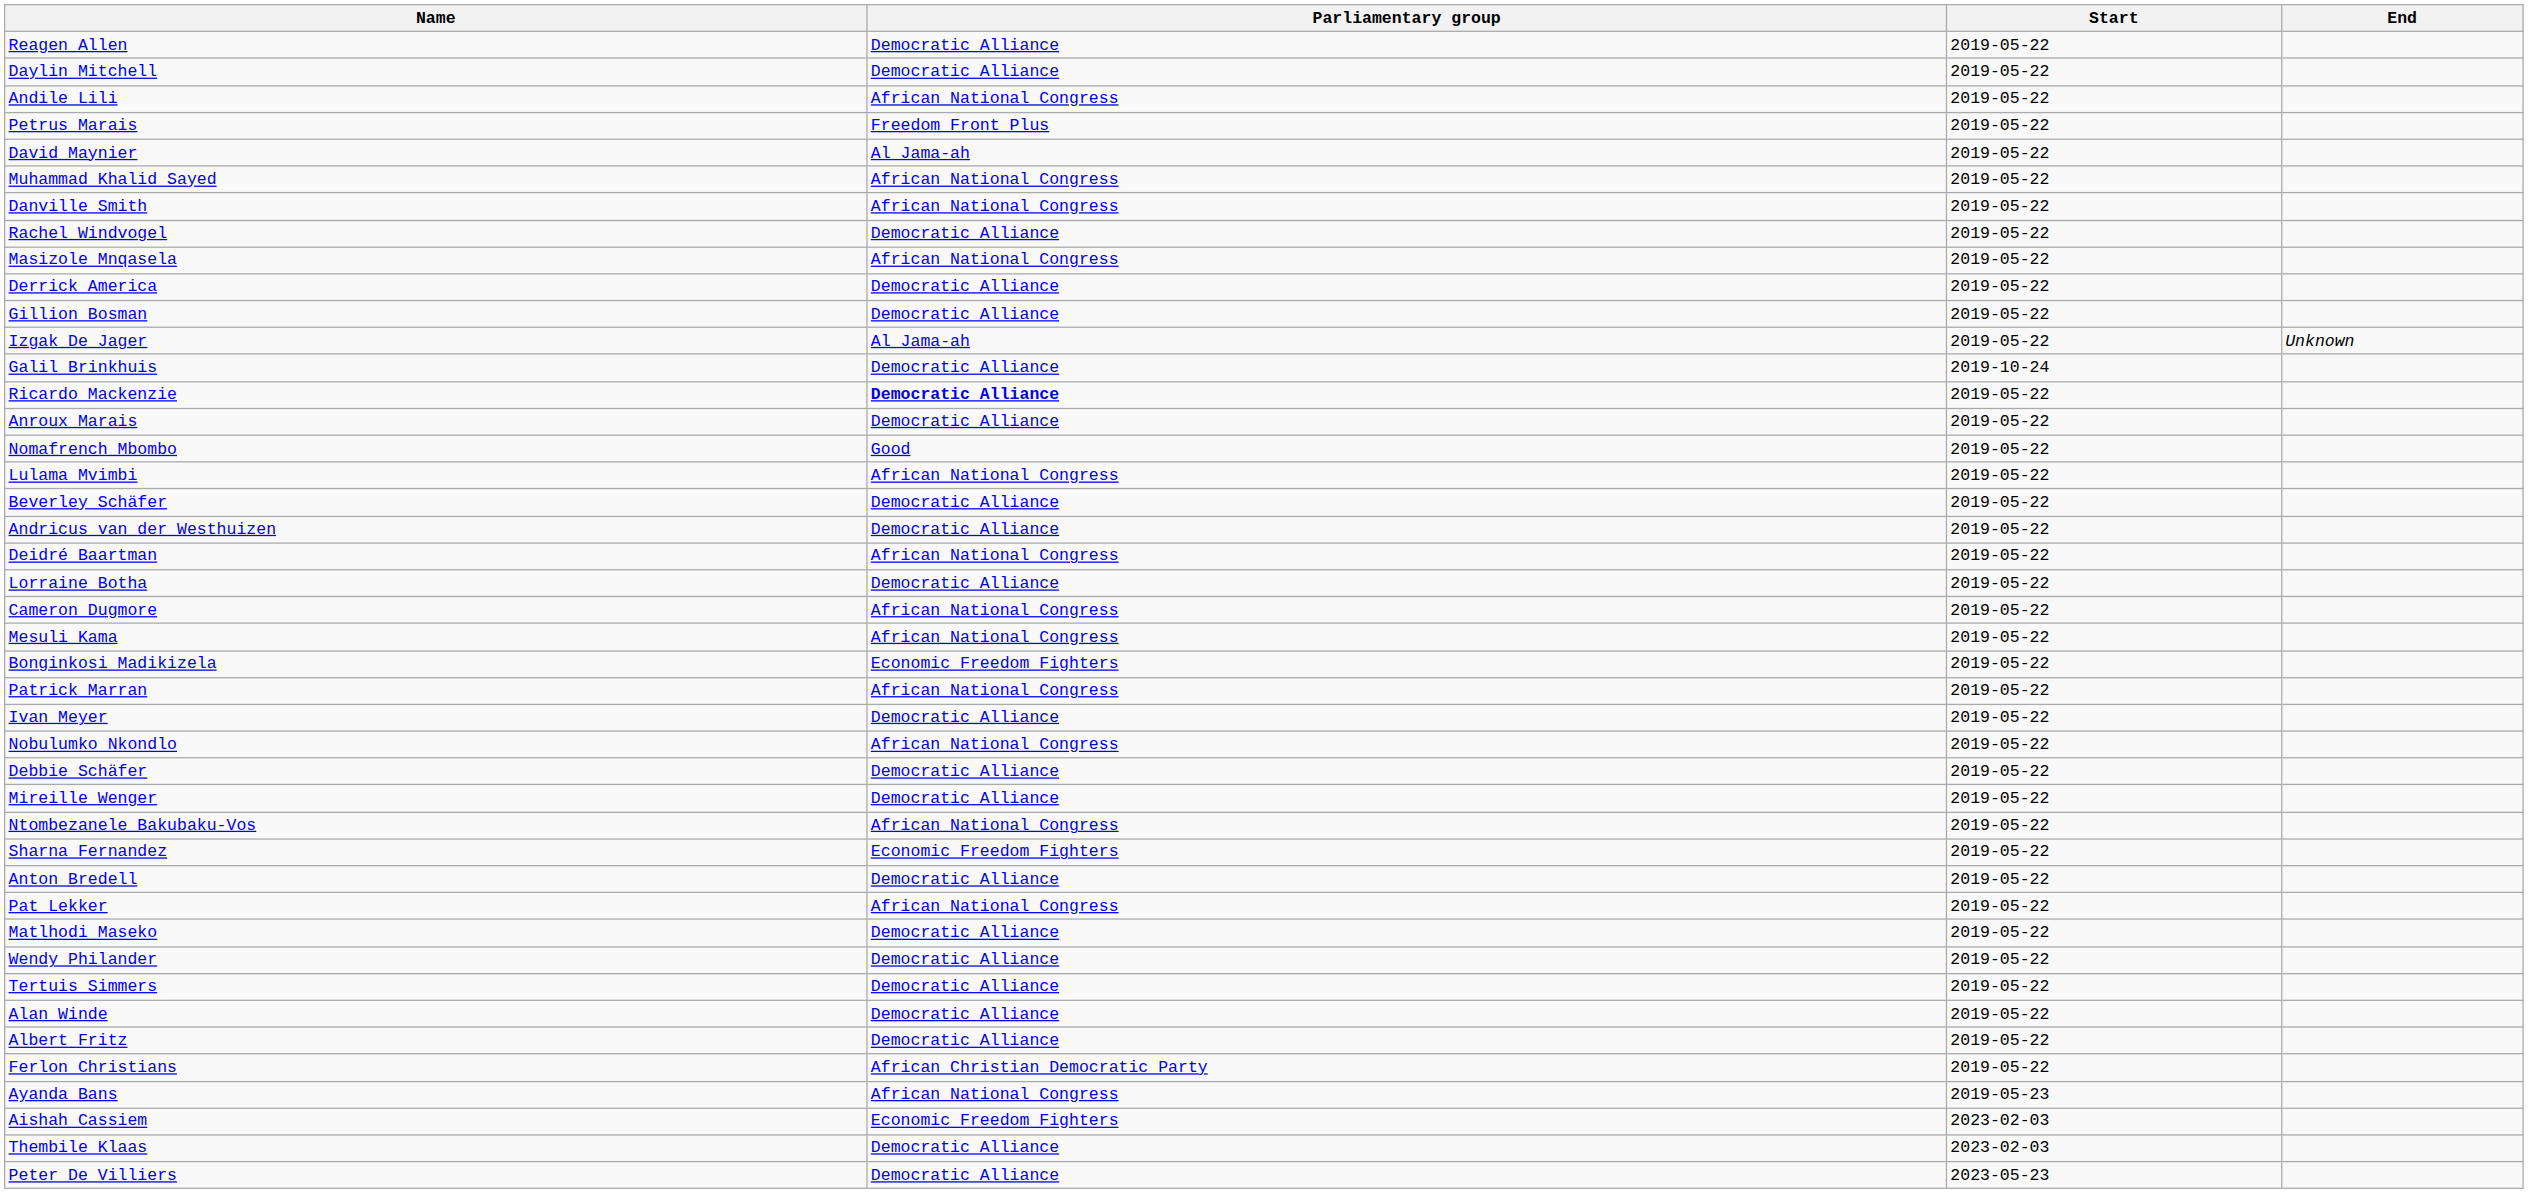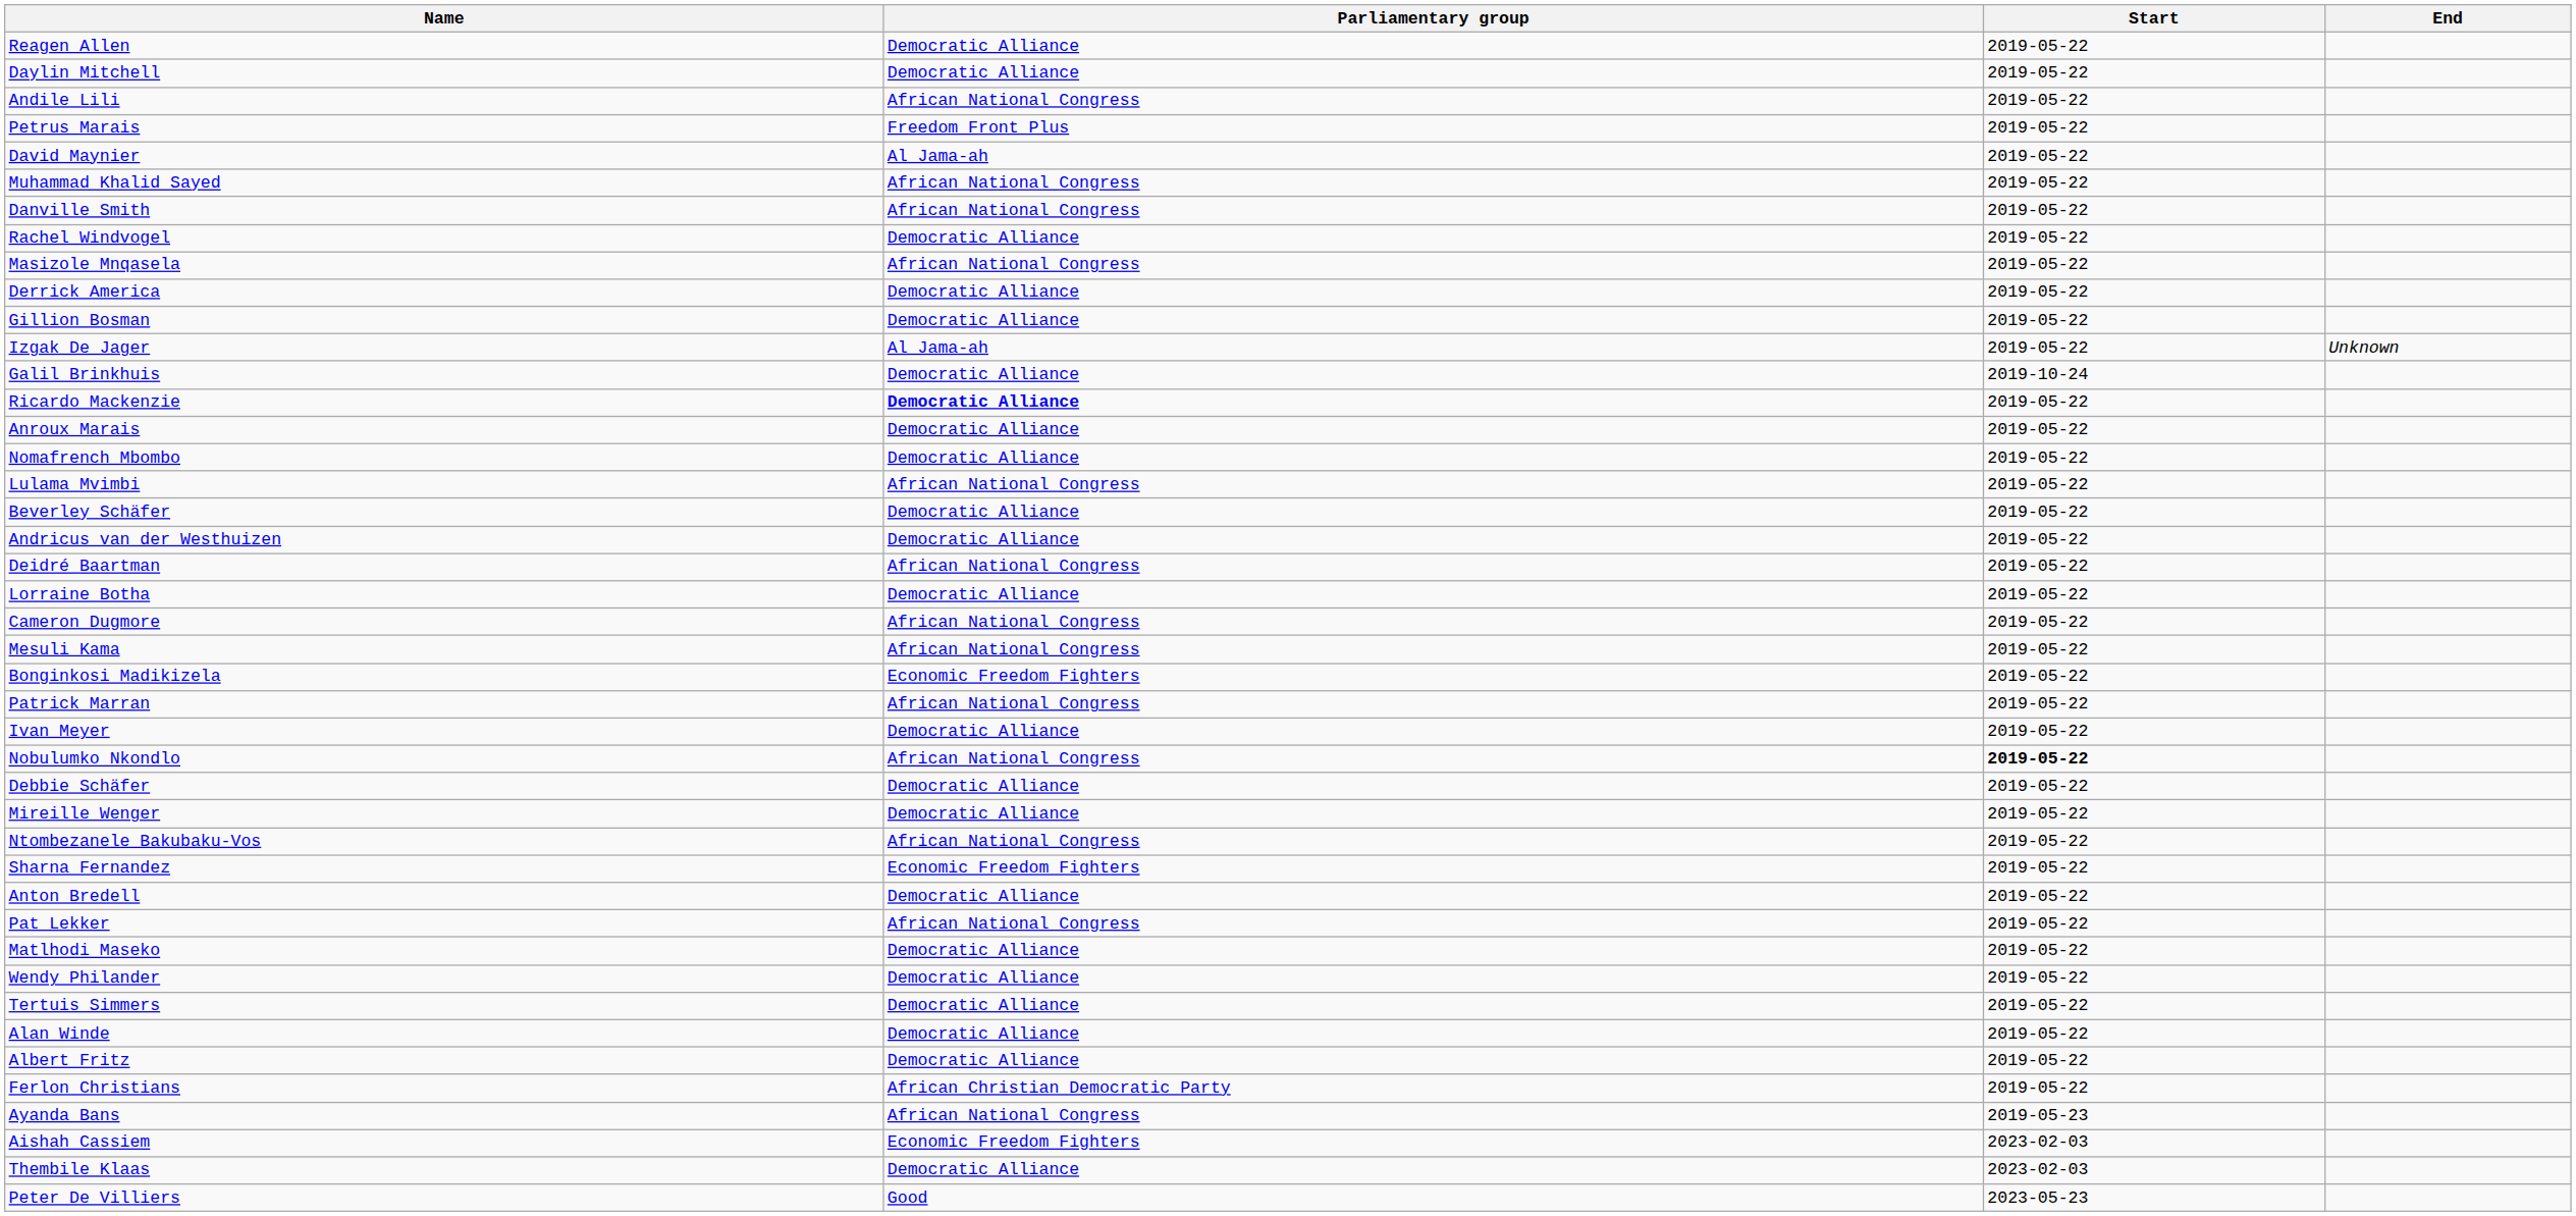Nomafrench Mbombo | Parliamentary group: Good -> Democratic Alliance
Nobulumko Nkondlo | Start: normal -> bold
Peter De Villiers | Parliamentary group: Democratic Alliance -> Good
